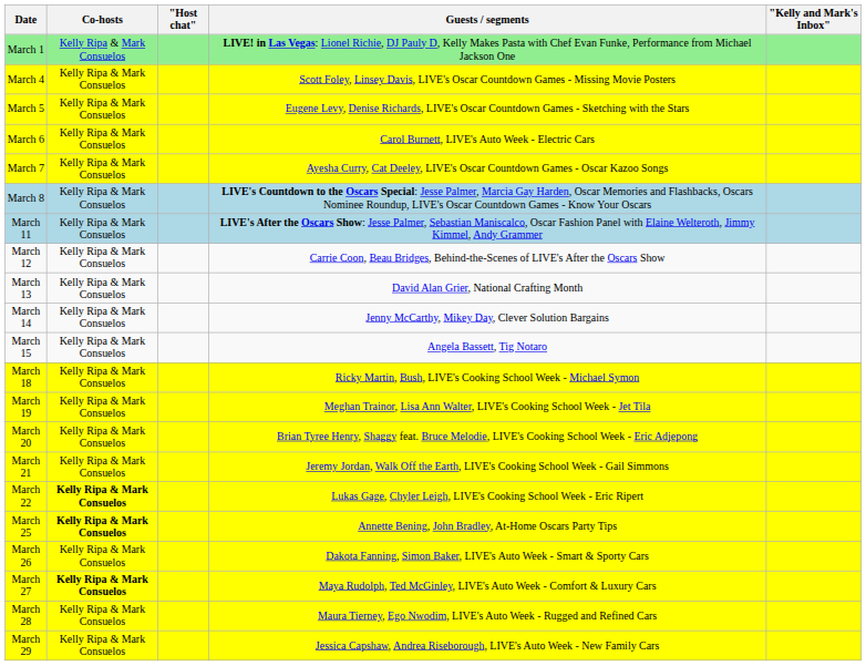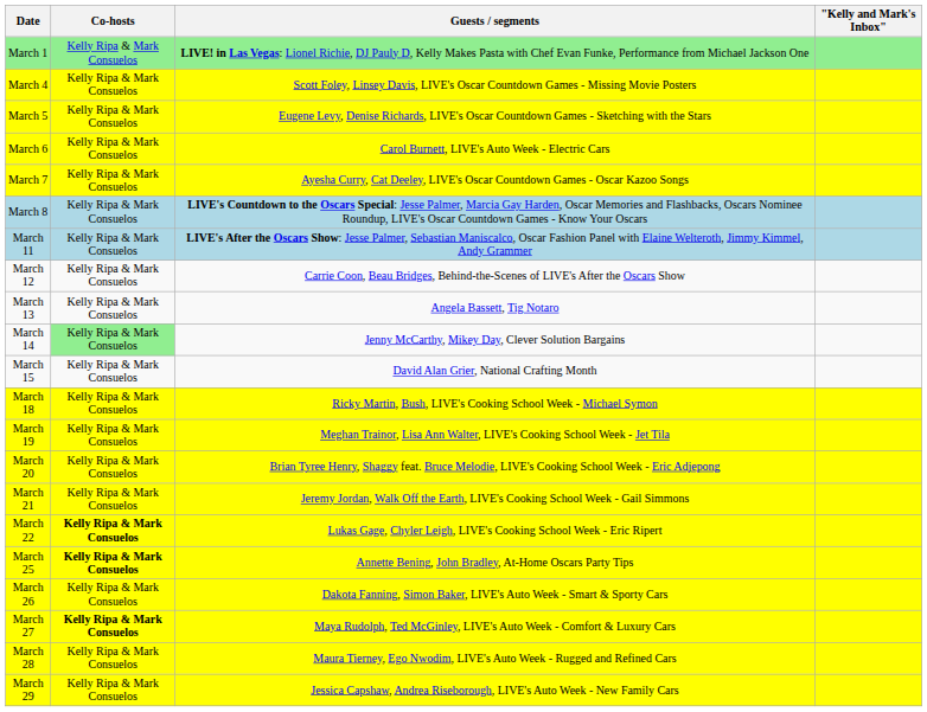- column: "Host chat"
March 13 | Guests / segments: David Alan Grier, National Crafting Month -> Angela Bassett, Tig Notaro
March 14 | Co-hosts: no background -> lightgreen background
March 15 | Guests / segments: Angela Bassett, Tig Notaro -> David Alan Grier, National Crafting Month
